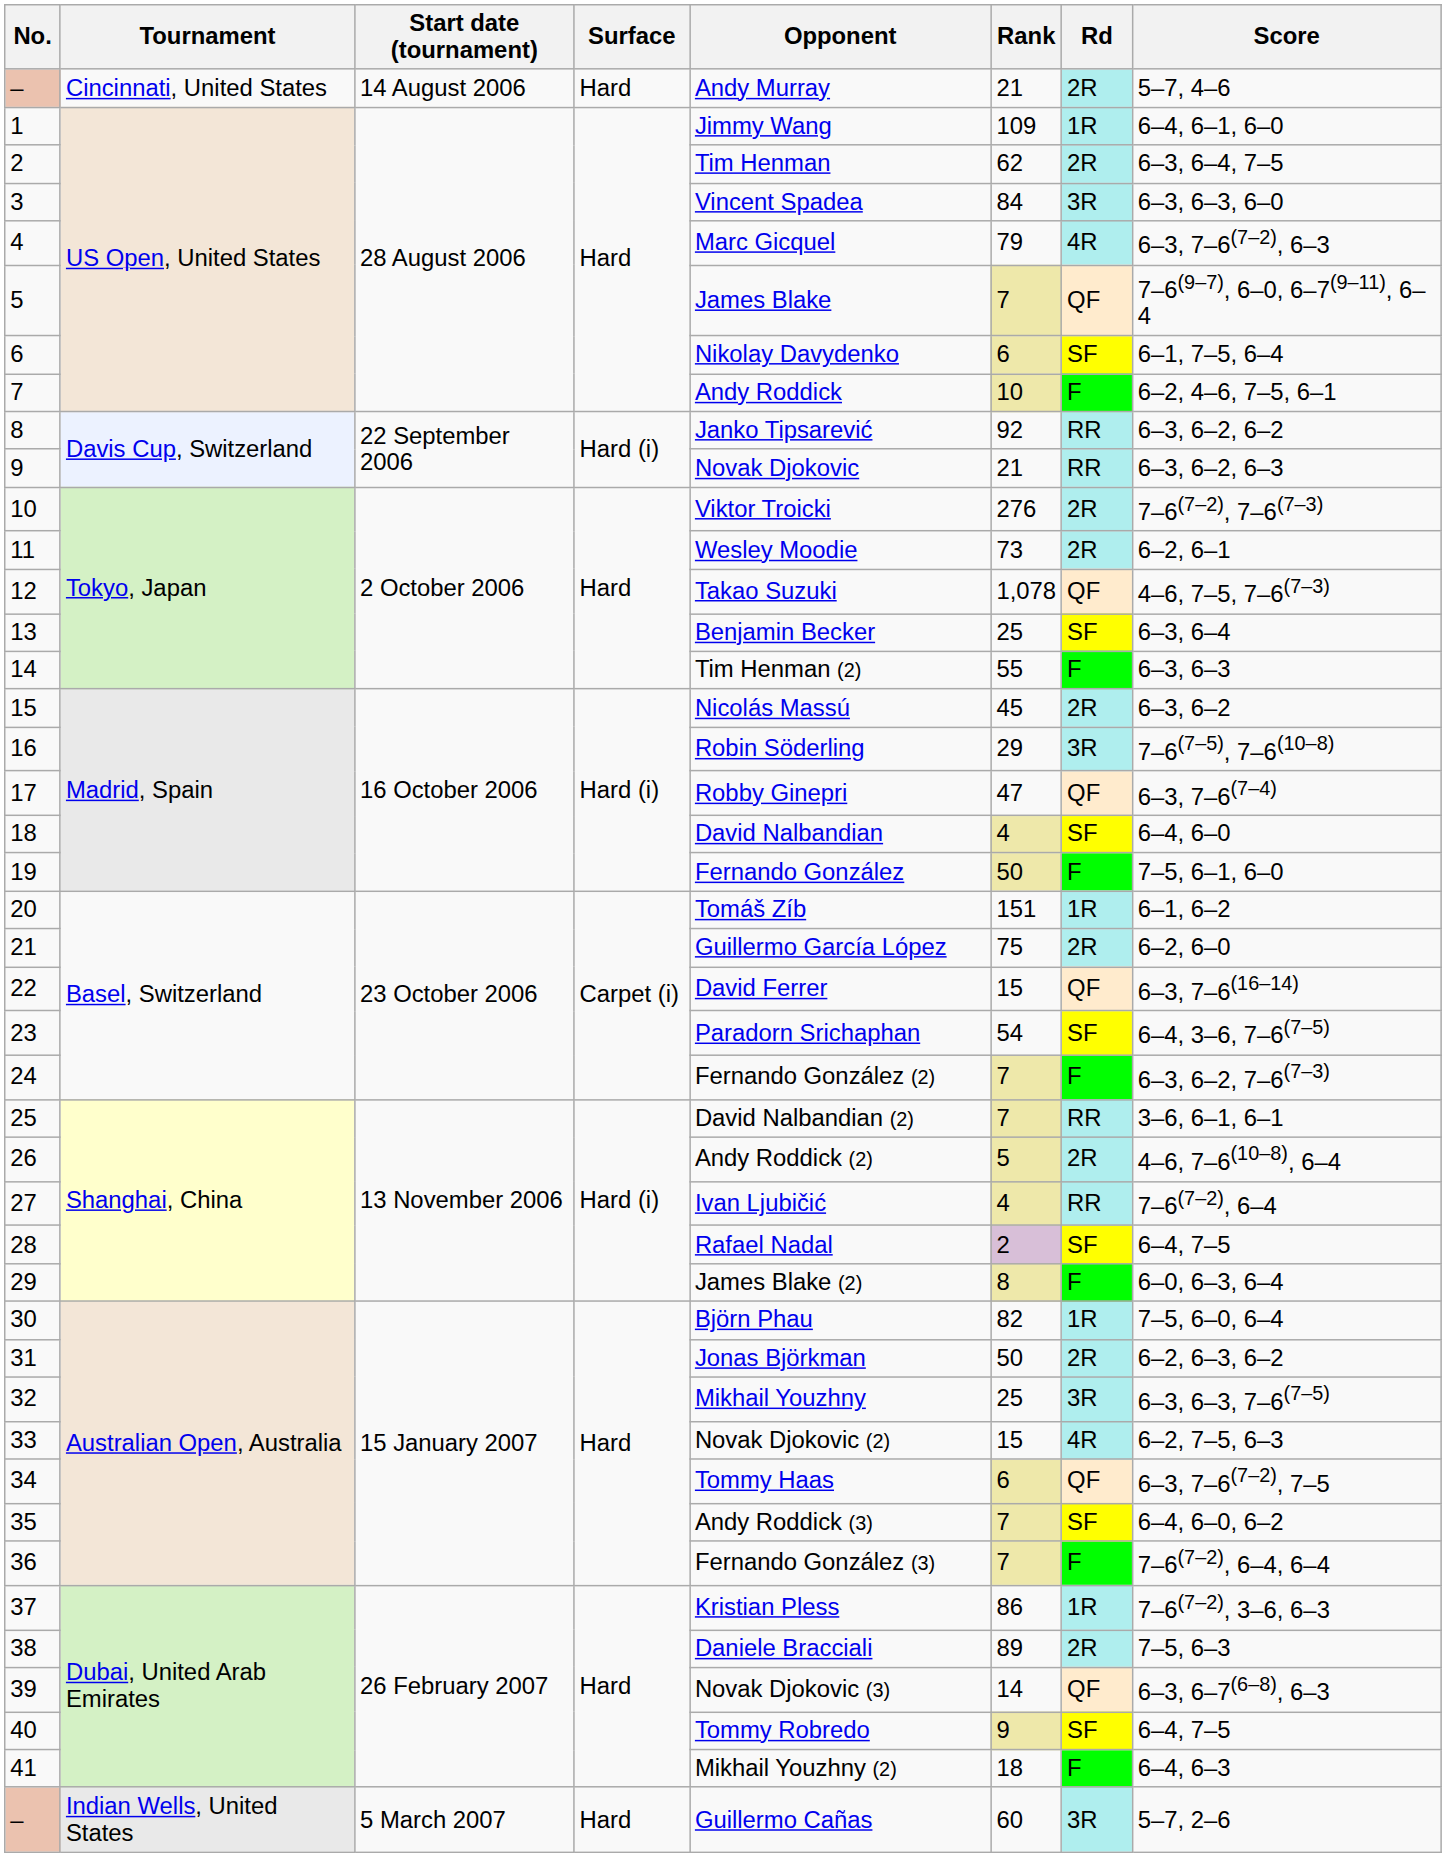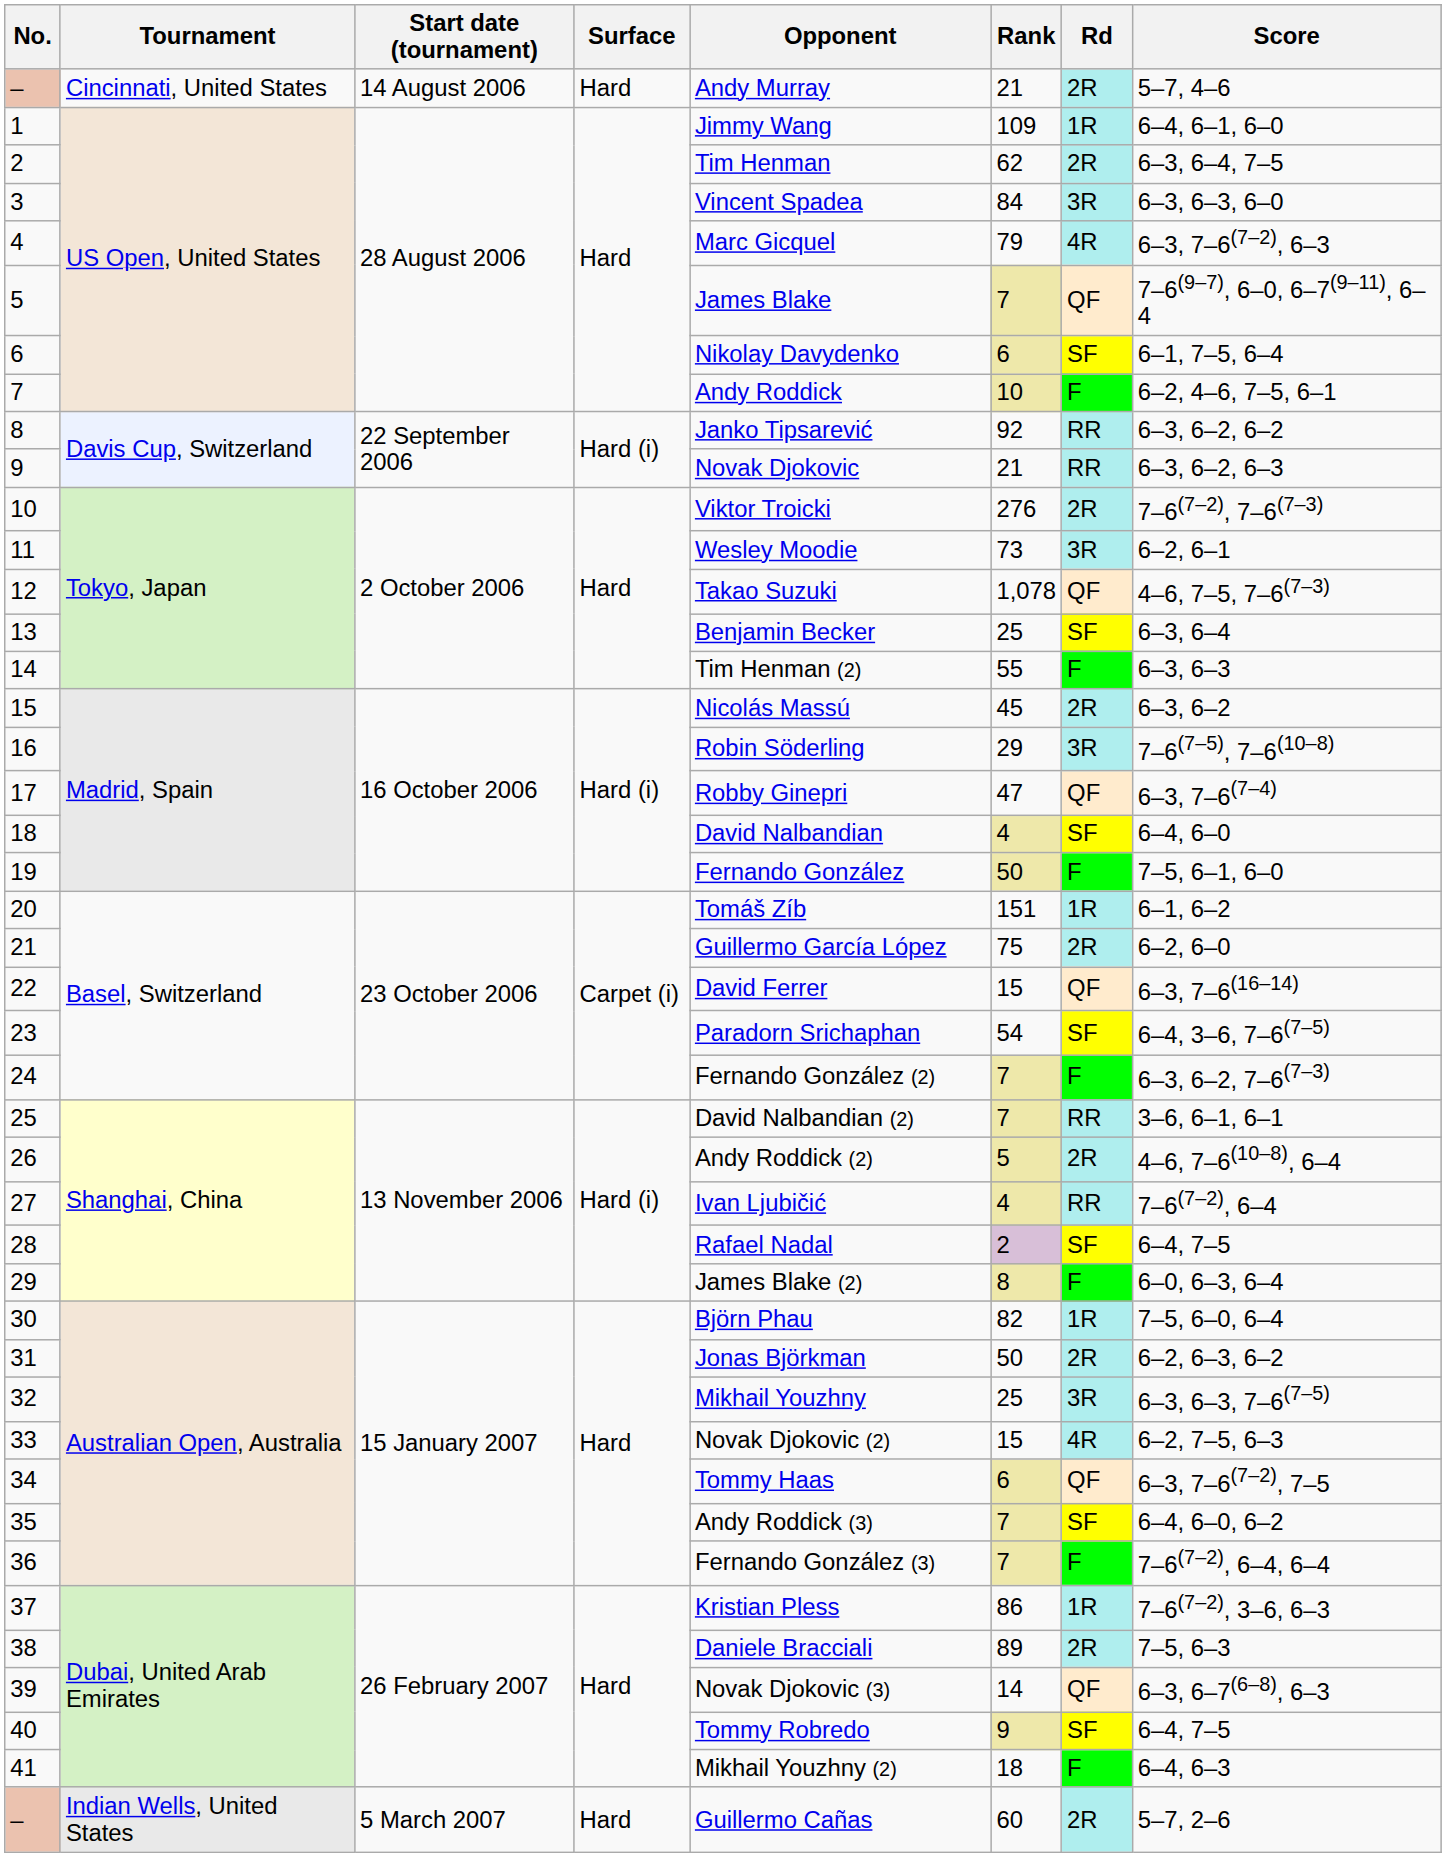11 | Rd: 2R -> 3R
– / Indian Wells, United States | Rd: 3R -> 2R
